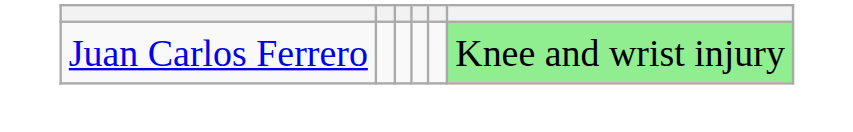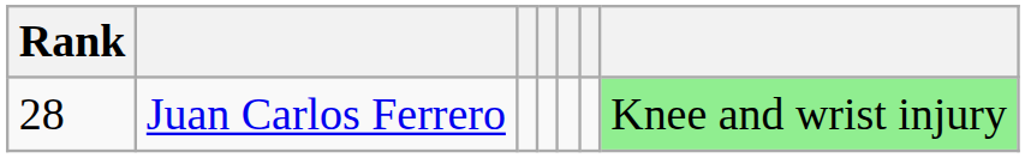+ column: Rank | 28
